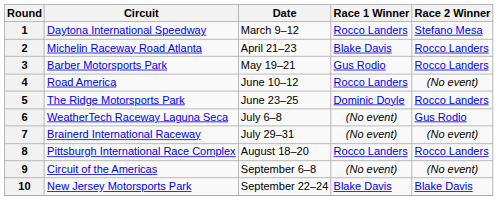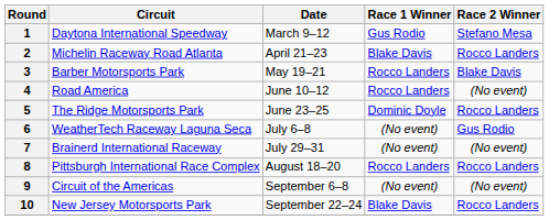1 | Race 1 Winner: Rocco Landers -> Gus Rodio
3 | Race 1 Winner: Gus Rodio -> Rocco Landers
3 | Race 2 Winner: Rocco Landers -> Blake Davis
10 | Race 2 Winner: Blake Davis -> Rocco Landers
